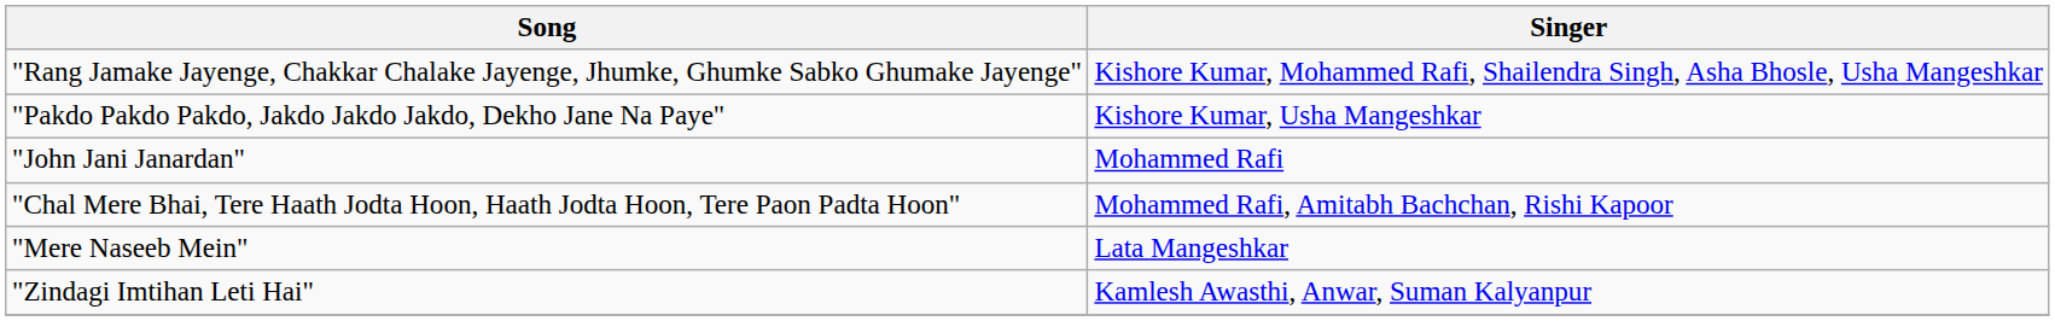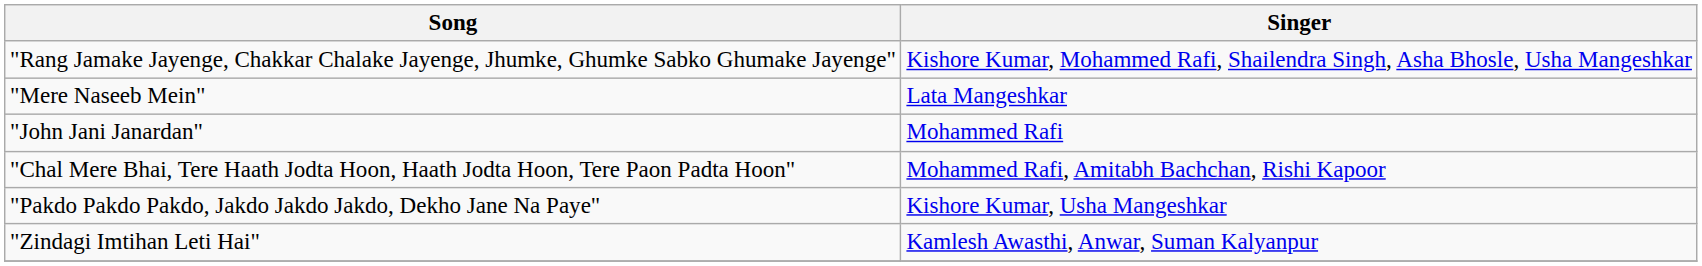rows swapped: "Pakdo Pakdo Pakdo, Jakdo Jakdo Jakdo, Dekho Jane Na Paye" <-> "Mere Naseeb Mein"
